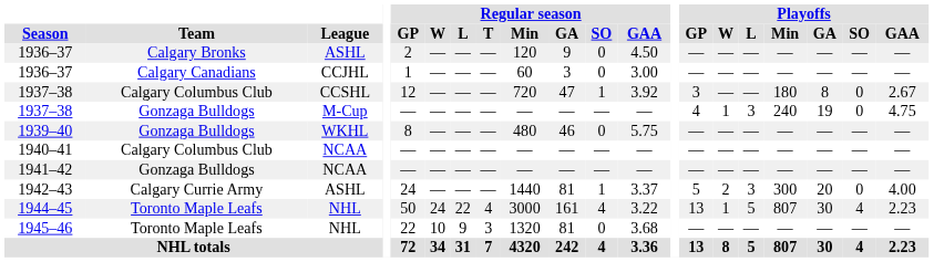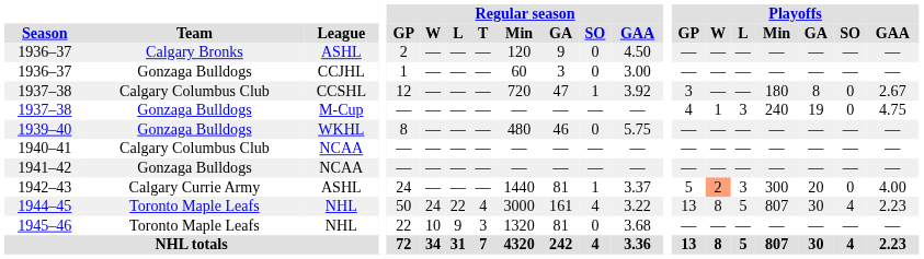1936–37 / CCJHL | Team: Calgary Canadians -> Gonzaga Bulldogs
1942–43 | Playoffs / W: no background -> lightsalmon background
1944–45 | Playoffs / W: 1 -> 8
